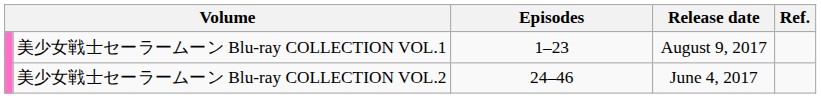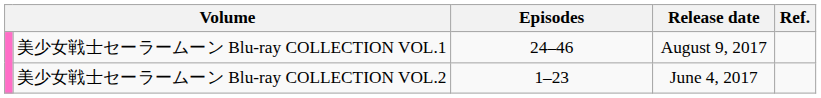美少女戦士セーラームーン Blu-ray COLLECTION VOL.1 | Episodes: 1–23 -> 24–46
美少女戦士セーラームーン Blu-ray COLLECTION VOL.2 | Episodes: 24–46 -> 1–23
